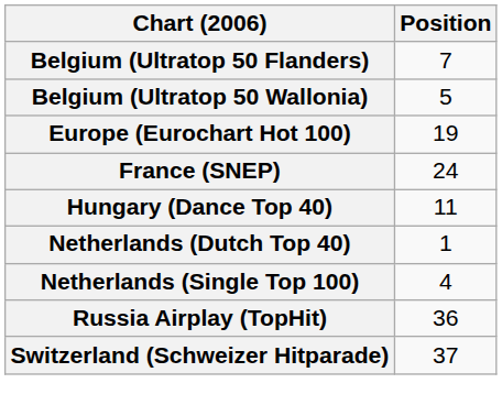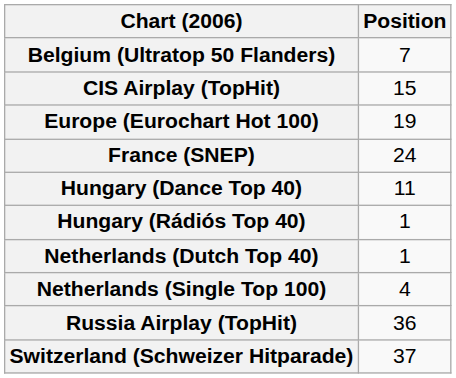- row: Belgium (Ultratop 50 Wallonia) | 5
+ row: CIS Airplay (TopHit) | 15
+ row: Hungary (Rádiós Top 40) | 1
